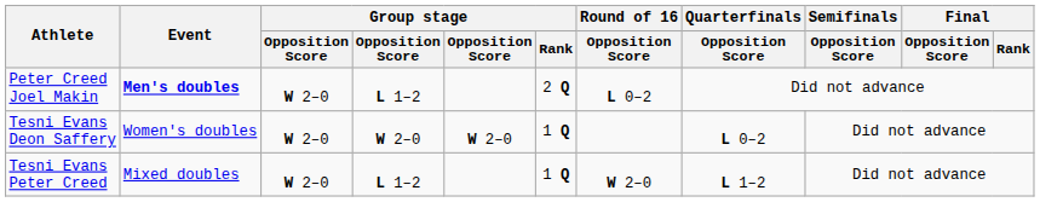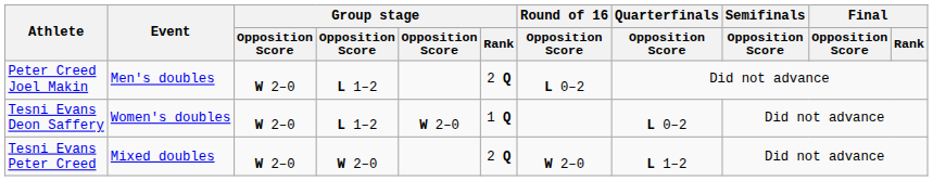Peter Creed Joel Makin | Event: bold -> normal
Tesni Evans Deon Saffery | column 4: W 2–0 -> L 1–2
Tesni Evans Peter Creed | column 4: L 1–2 -> W 2–0
Tesni Evans Peter Creed | Group stage / Rank: 1 Q -> 2 Q
